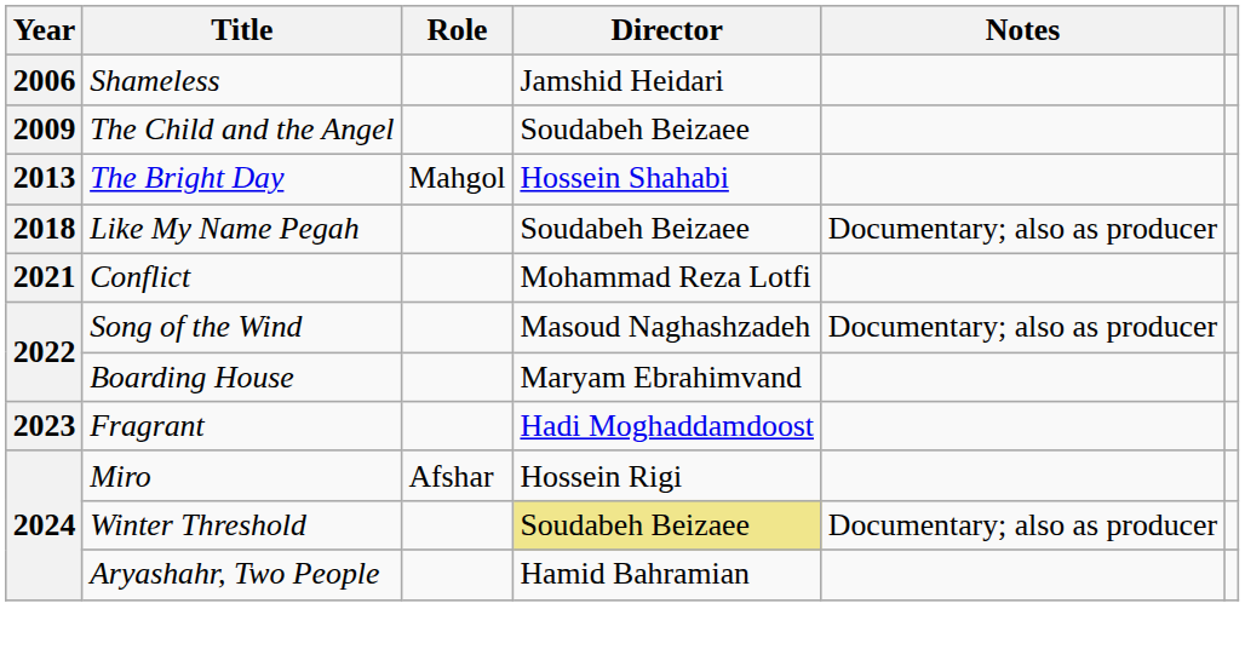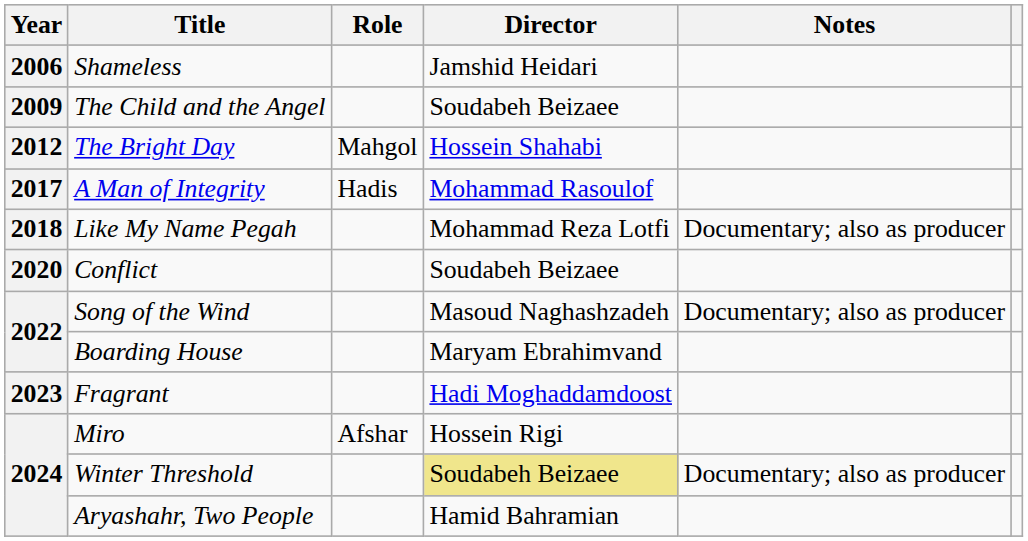The Bright Day | Year: 2013 -> 2012
+ row: 2017 | A Man of Integrity | Hadis | Mohammad Rasoulof
Like My Name Pegah | Director: Soudabeh Beizaee -> Mohammad Reza Lotfi
Conflict | Year: 2021 -> 2020
Conflict | Director: Mohammad Reza Lotfi -> Soudabeh Beizaee
